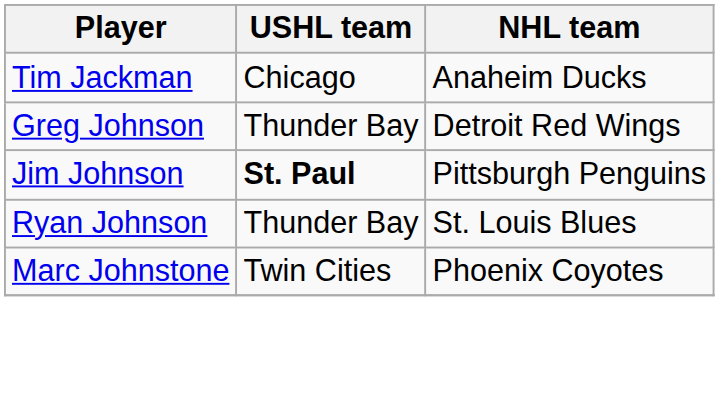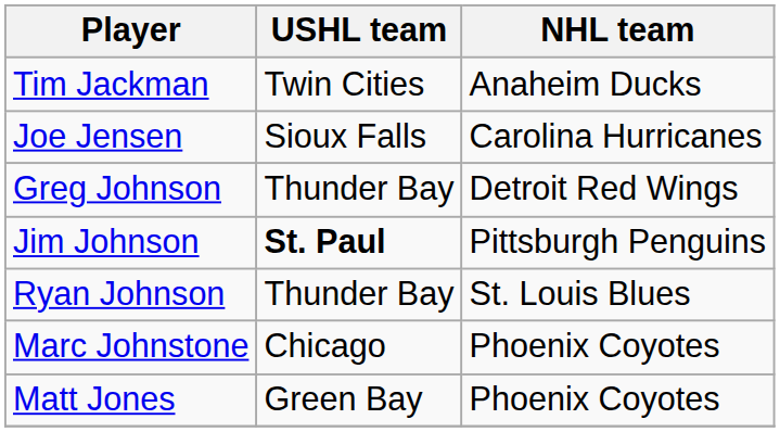Tim Jackman | USHL team: Chicago -> Twin Cities
+ row: Joe Jensen | Sioux Falls | Carolina Hurricanes
Marc Johnstone | USHL team: Twin Cities -> Chicago
+ row: Matt Jones | Green Bay | Phoenix Coyotes
